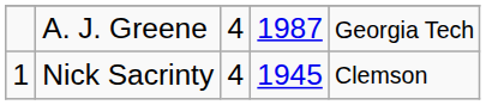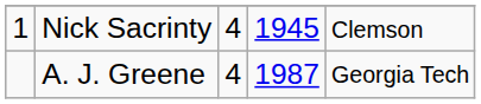rows swapped: Nick Sacrinty <-> A. J. Greene
